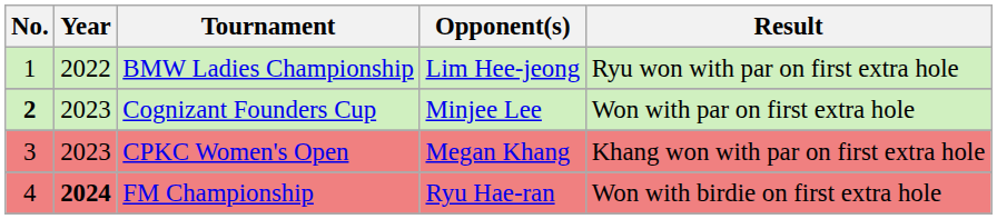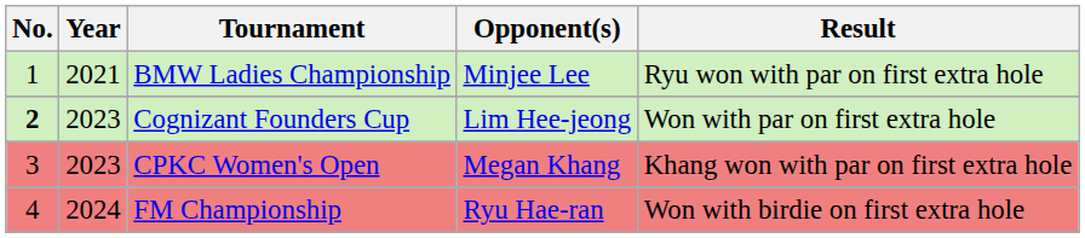BMW Ladies Championship | Year: 2022 -> 2021
BMW Ladies Championship | Opponent(s): Lim Hee-jeong -> Minjee Lee
Cognizant Founders Cup | Opponent(s): Minjee Lee -> Lim Hee-jeong
FM Championship | Year: bold -> normal
